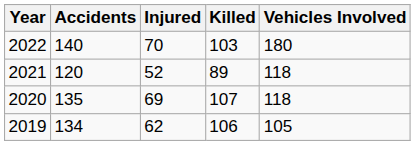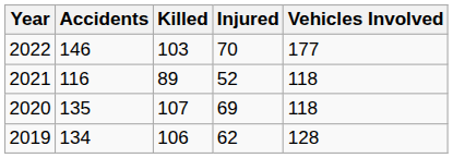columns swapped: Killed <-> Injured
2022 | Accidents: 140 -> 146
2022 | Vehicles Involved: 180 -> 177
2021 | Accidents: 120 -> 116
2019 | Vehicles Involved: 105 -> 128
